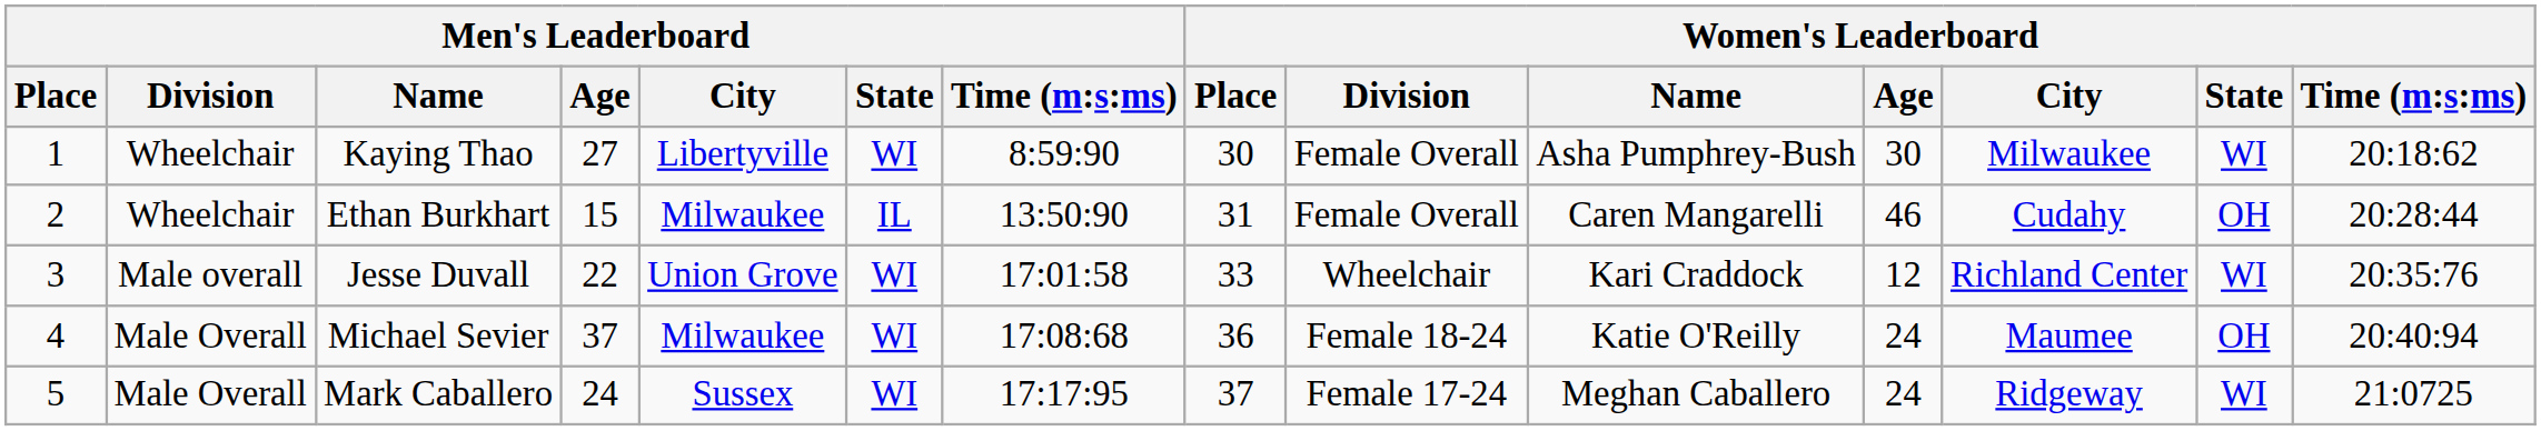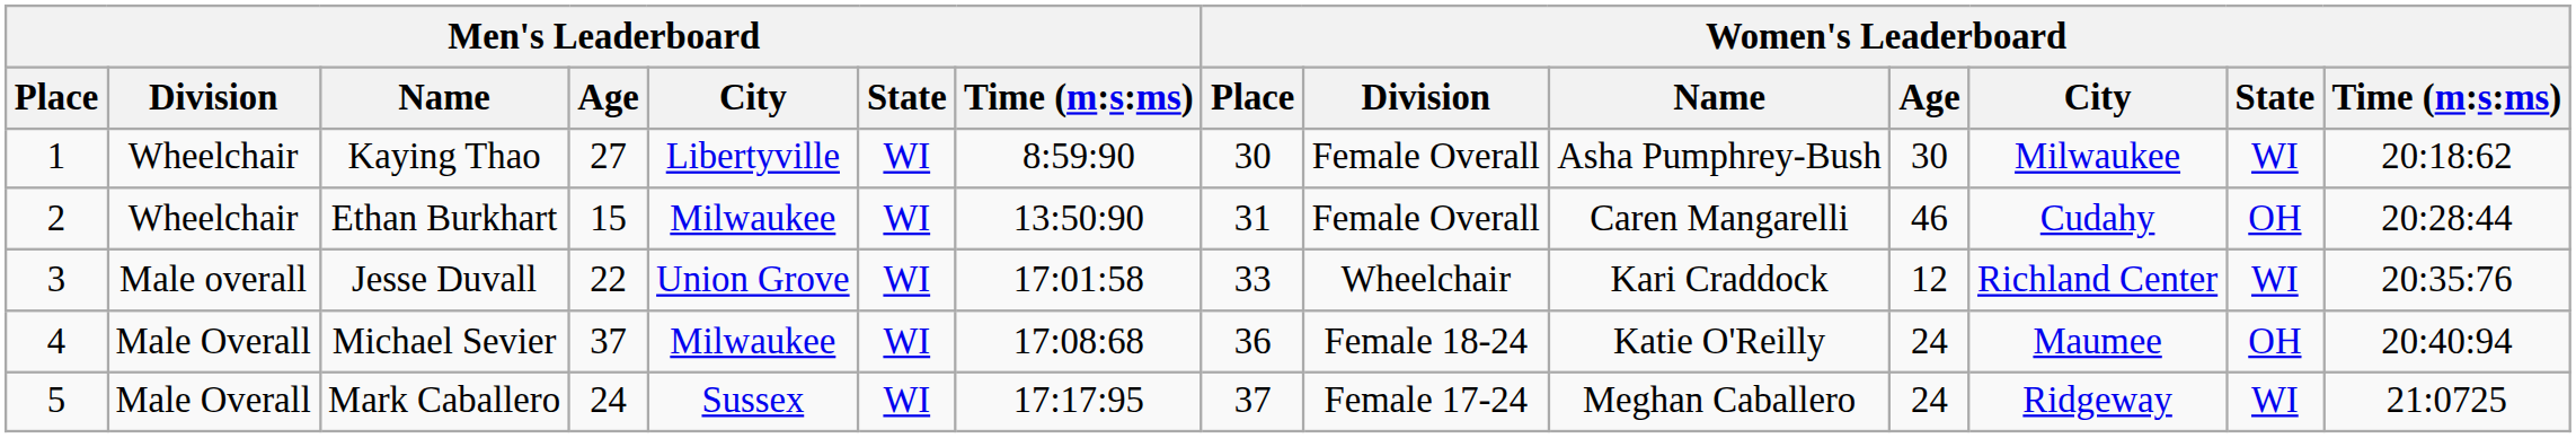Ethan Burkhart | Men's Leaderboard / State: IL -> WI
